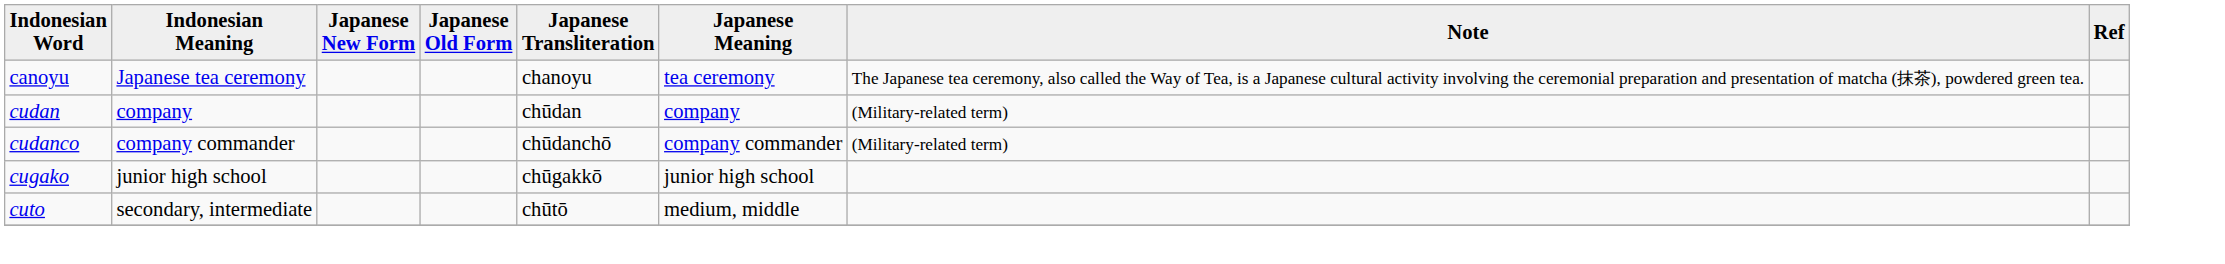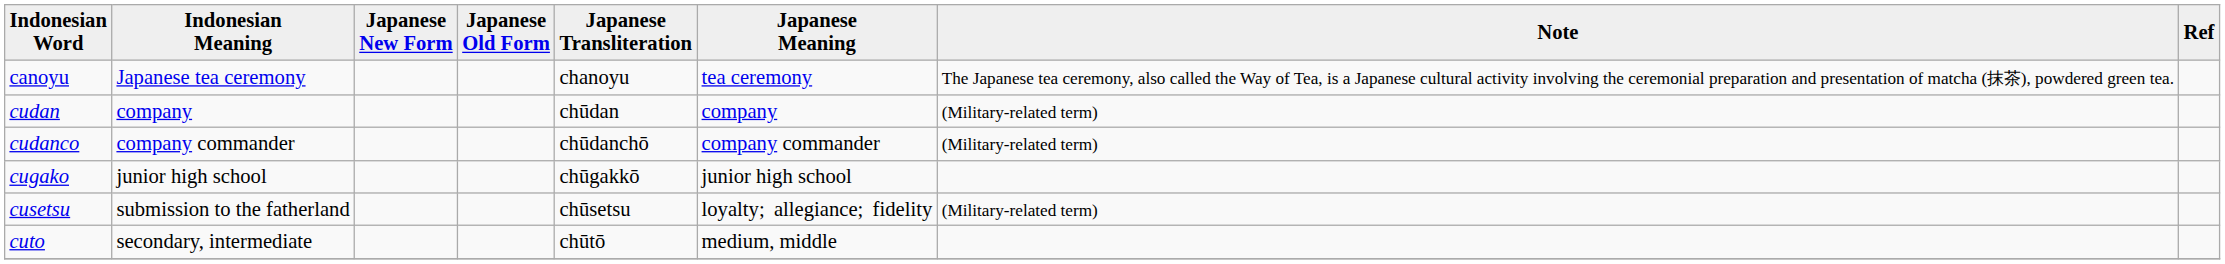+ row: cusetsu | submission to the fatherland | chūsetsu | loyalty; allegiance; fidelity | (Military-related term)
